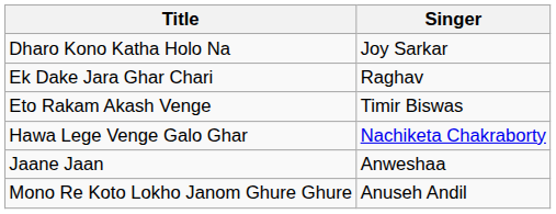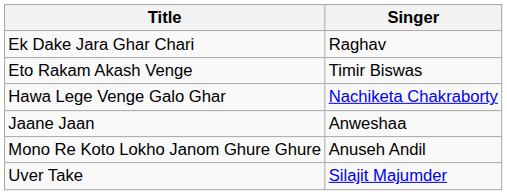- row: Dharo Kono Katha Holo Na | Joy Sarkar
+ row: Uver Take | Silajit Majumder
